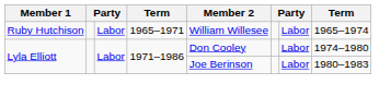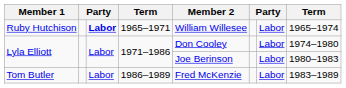Ruby Hutchison | column 3: normal -> bold
+ row: Tom Butler | Labor | 1986–1989 | Fred McKenzie | Labor | 1983–1989
